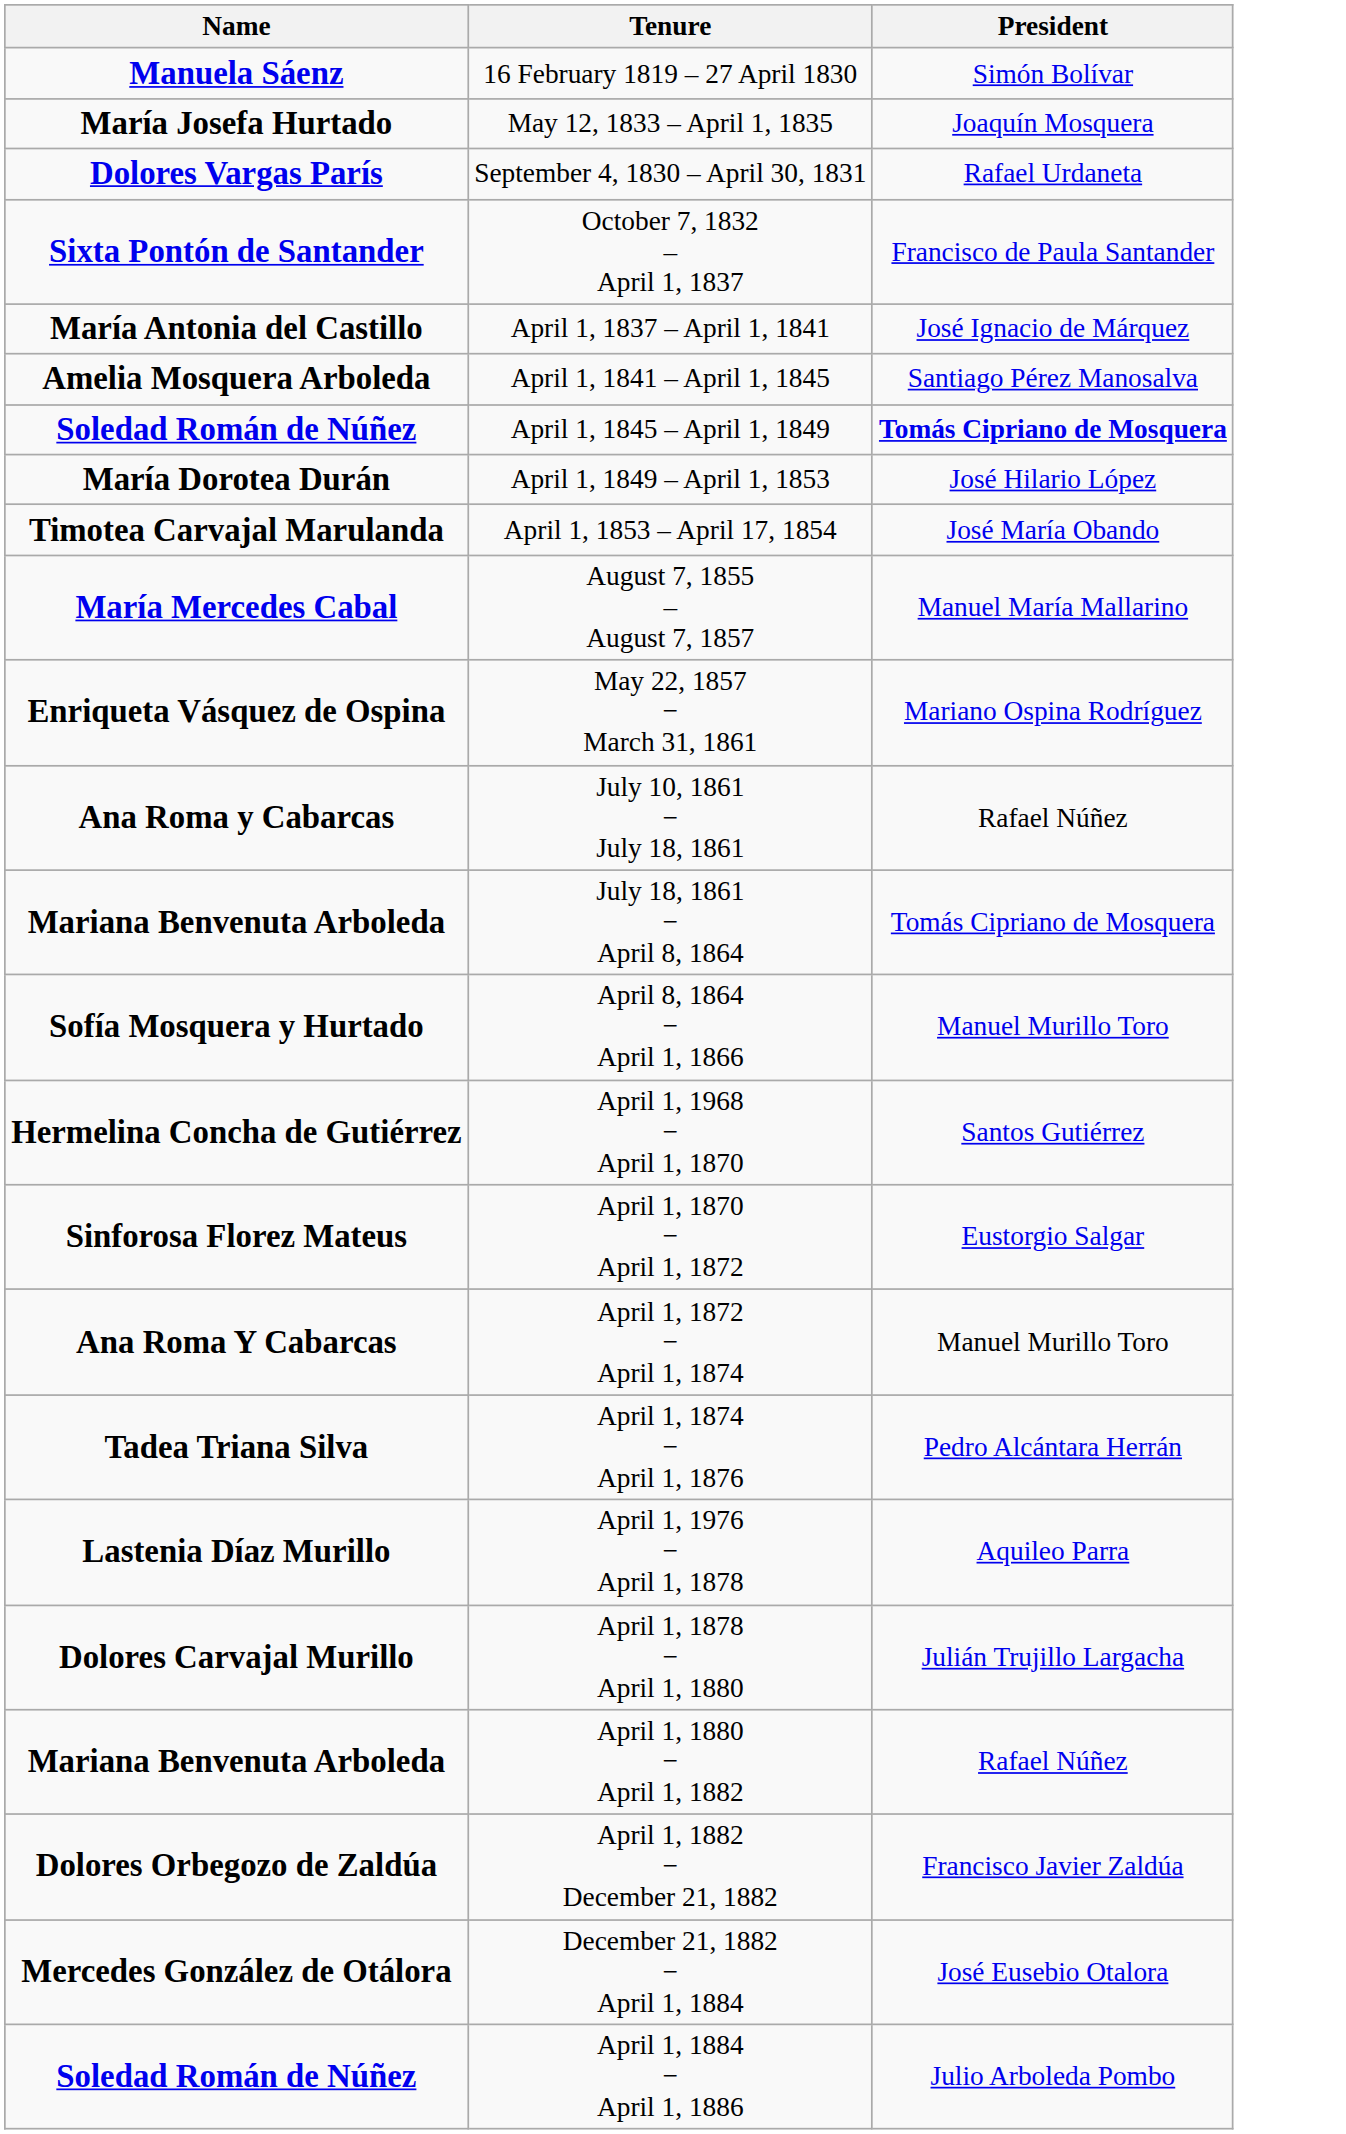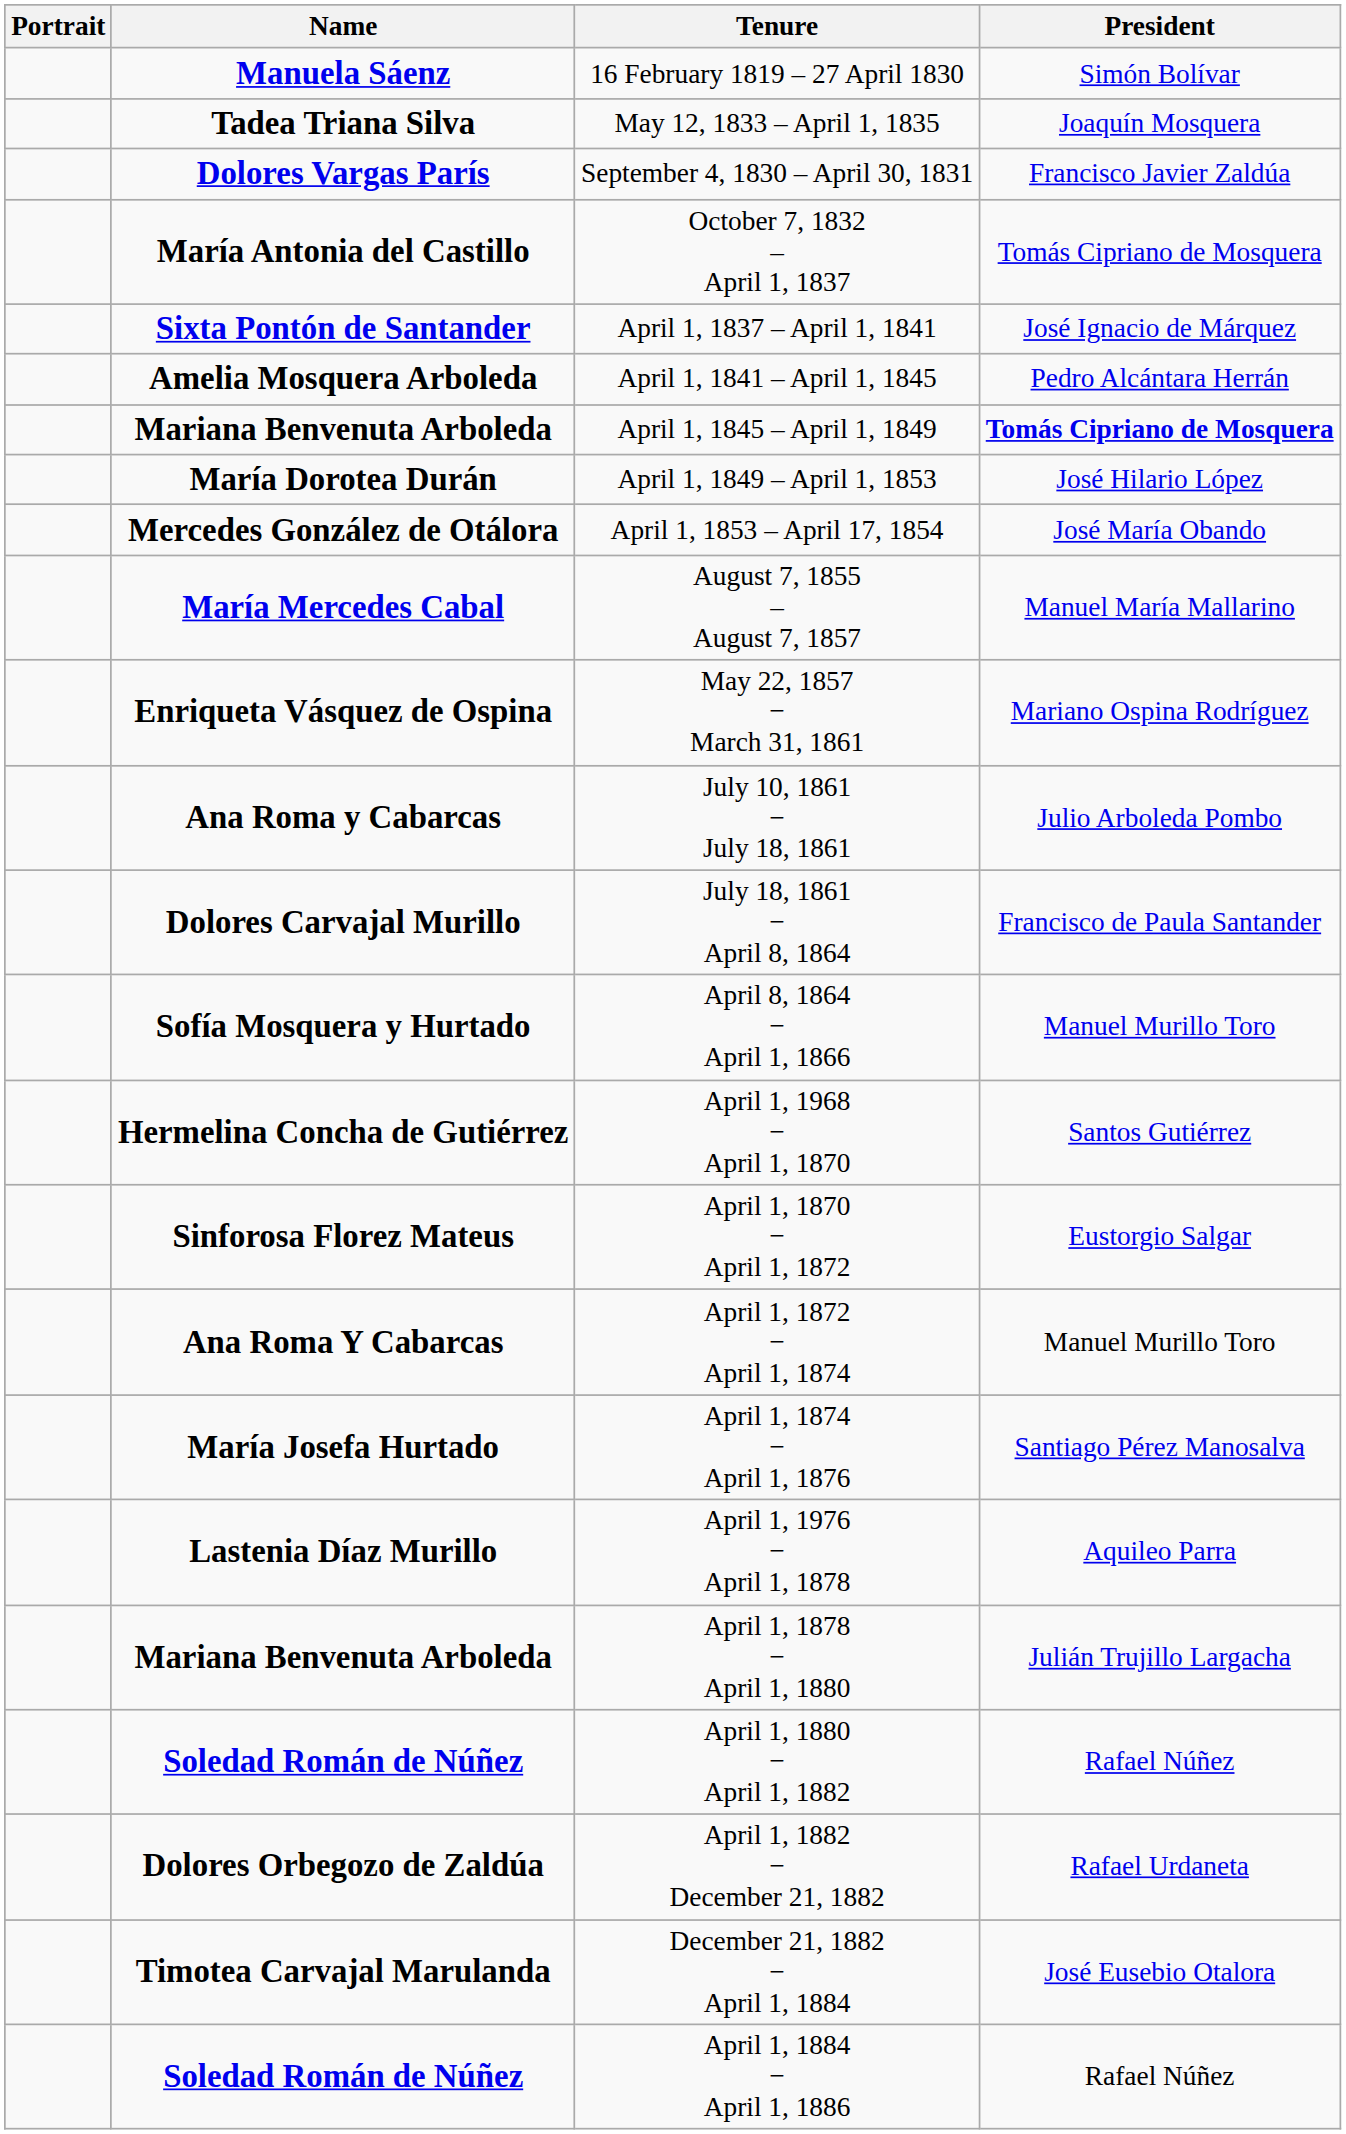+ column: Portrait
May 12, 1833 – April 1, 1835 | Name: María Josefa Hurtado -> Tadea Triana Silva
September 4, 1830 – April 30, 1831 | President: Rafael Urdaneta -> Francisco Javier Zaldúa
October 7, 1832 – April 1, 1837 | Name: Sixta Pontón de Santander -> María Antonia del Castillo
October 7, 1832 – April 1, 1837 | President: Francisco de Paula Santander -> Tomás Cipriano de Mosquera
April 1, 1837 – April 1, 1841 | Name: María Antonia del Castillo -> Sixta Pontón de Santander
April 1, 1841 – April 1, 1845 | President: Santiago Pérez Manosalva -> Pedro Alcántara Herrán
April 1, 1845 – April 1, 1849 | Name: Soledad Román de Núñez -> Mariana Benvenuta Arboleda
April 1, 1853 – April 17, 1854 | Name: Timotea Carvajal Marulanda -> Mercedes González de Otálora
July 10, 1861 − July 18, 1861 | President: Rafael Núñez -> Julio Arboleda Pombo
July 18, 1861 − April 8, 1864 | Name: Mariana Benvenuta Arboleda -> Dolores Carvajal Murillo
July 18, 1861 − April 8, 1864 | President: Tomás Cipriano de Mosquera -> Francisco de Paula Santander
April 1, 1874 − April 1, 1876 | Name: Tadea Triana Silva -> María Josefa Hurtado
April 1, 1874 − April 1, 1876 | President: Pedro Alcántara Herrán -> Santiago Pérez Manosalva
April 1, 1878 − April 1, 1880 | Name: Dolores Carvajal Murillo -> Mariana Benvenuta Arboleda
April 1, 1880 − April 1, 1882 | Name: Mariana Benvenuta Arboleda -> Soledad Román de Núñez
April 1, 1882 − December 21, 1882 | President: Francisco Javier Zaldúa -> Rafael Urdaneta
December 21, 1882 − April 1, 1884 | Name: Mercedes González de Otálora -> Timotea Carvajal Marulanda
April 1, 1884 − April 1, 1886 | President: Julio Arboleda Pombo -> Rafael Núñez
